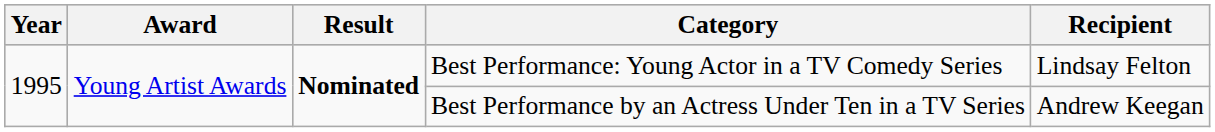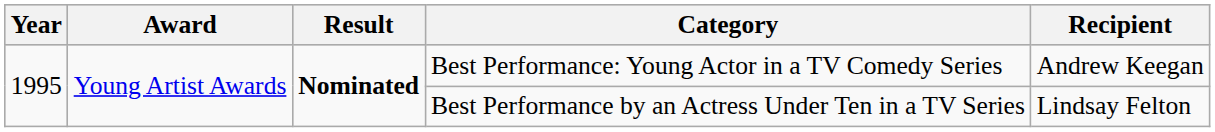Best Performance: Young Actor in a TV Comedy Series | Recipient: Lindsay Felton -> Andrew Keegan
Best Performance by an Actress Under Ten in a TV Series | Recipient: Andrew Keegan -> Lindsay Felton
